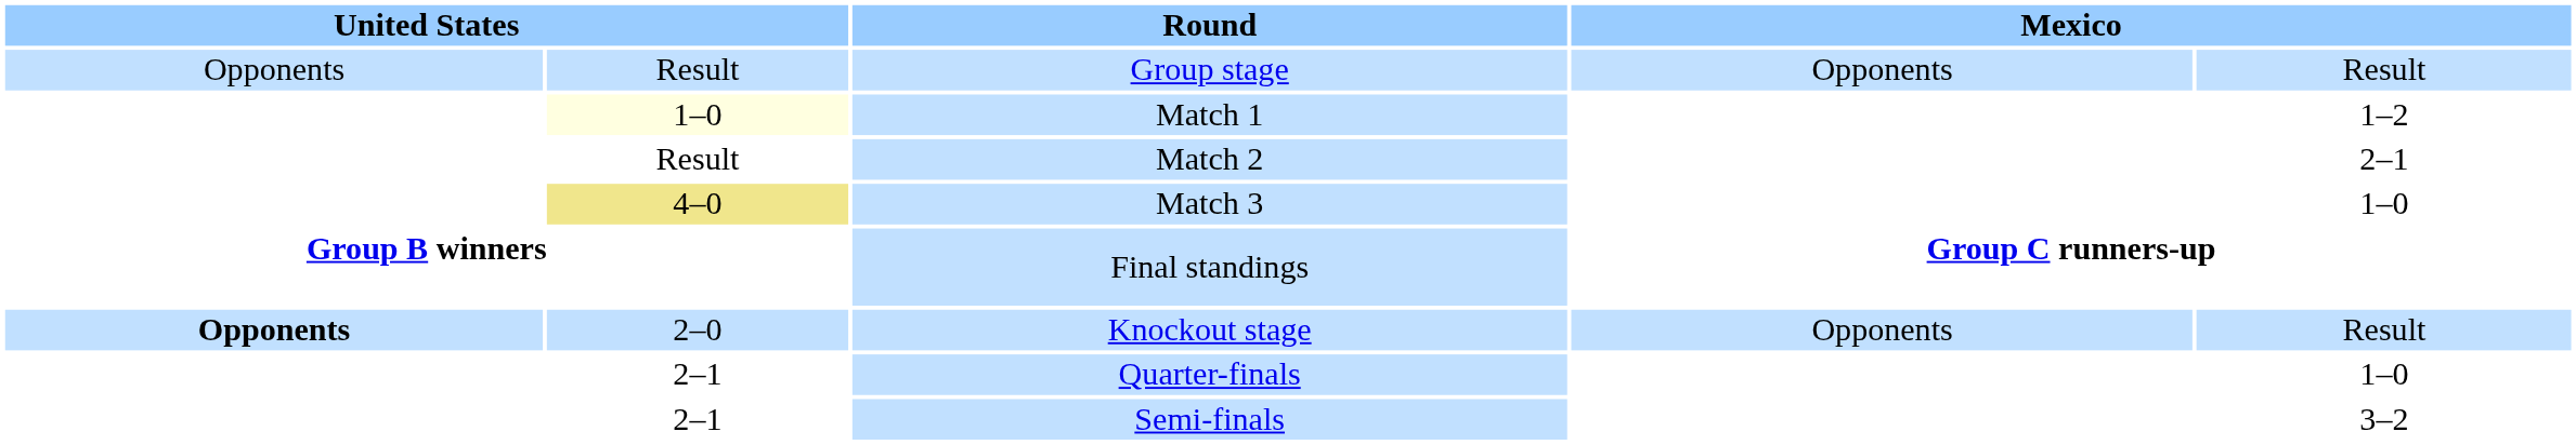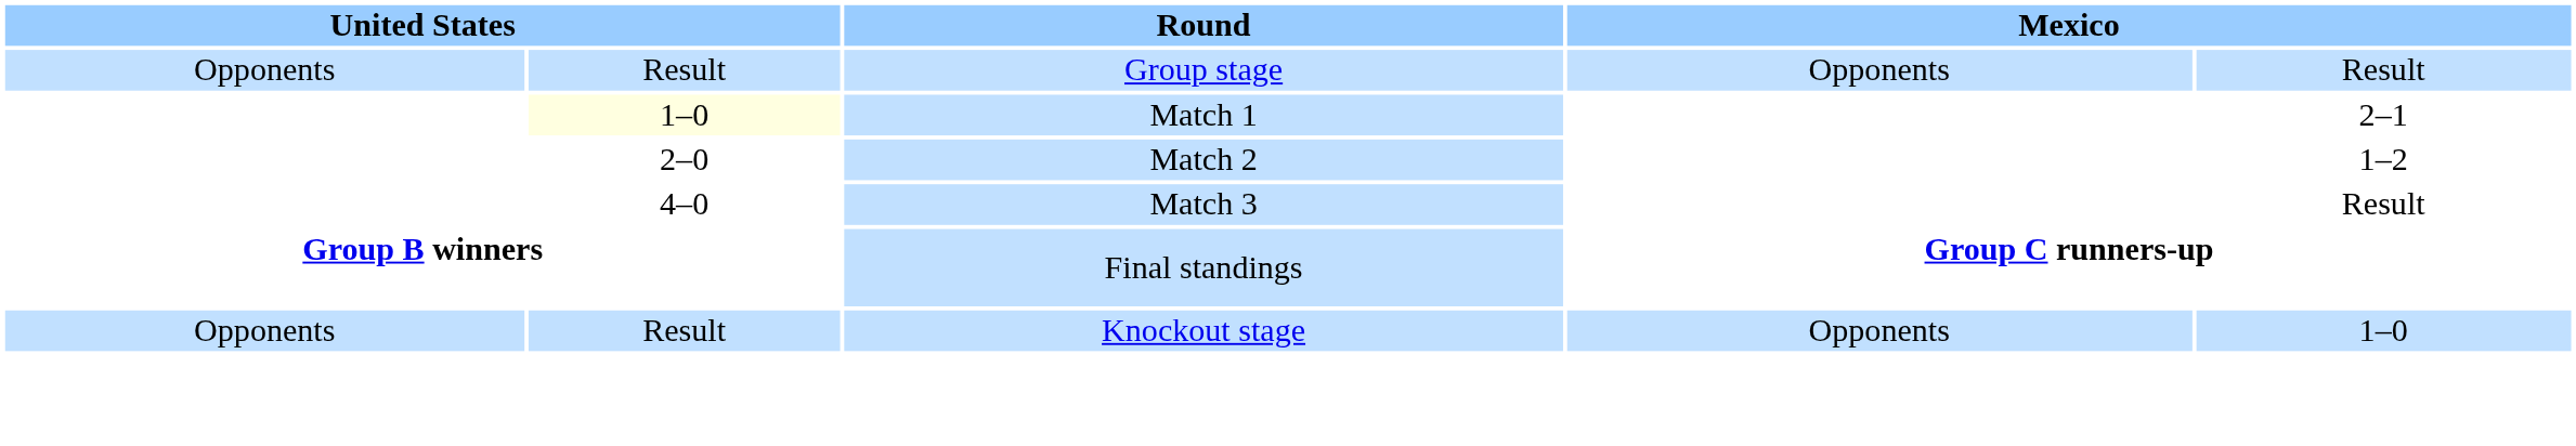Match 1 | column 5: 1–2 -> 2–1
Match 2 | column 2: Result -> 2–0
Match 2 | column 5: 2–1 -> 1–2
Match 3 | column 2: khaki background -> no background
Match 3 | column 5: 1–0 -> Result
Knockout stage | column 1: bold -> normal
Knockout stage | column 2: 2–0 -> Result
Knockout stage | column 5: Result -> 1–0
- row: 2–1 | Quarter-finals | 1–0
- row: 2–1 | Semi-finals | 3–2
